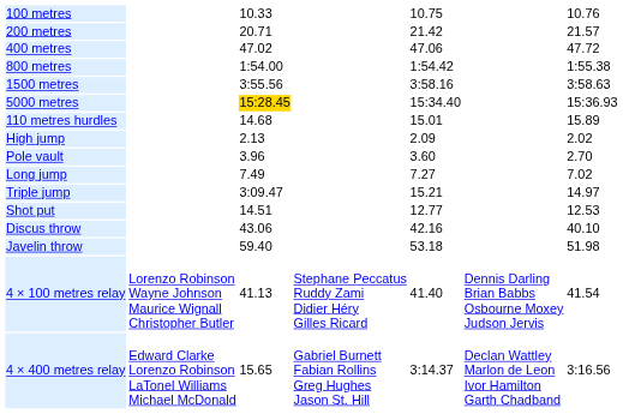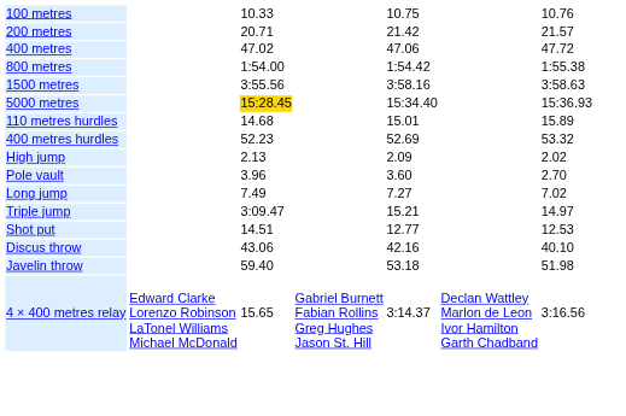+ row: 400 metres hurdles | 52.23 | 52.69 | 53.32
- row: 4 × 100 metres relay | Lorenzo Robinson Wayne Johnson Maurice Wignall Christopher Butler | 41.13 | Stephane Peccatus Ruddy Zami Didier Héry Gilles Ricard | 41.40 | Dennis Darling Brian Babbs Osbourne Moxey Judson Jervis | 41.54
